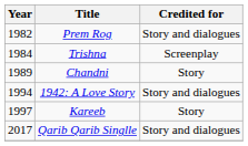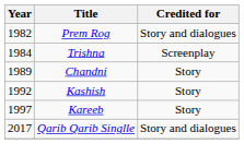+ row: 1992 | Kashish | Story
- row: 1994 | 1942: A Love Story | Story and dialogues
